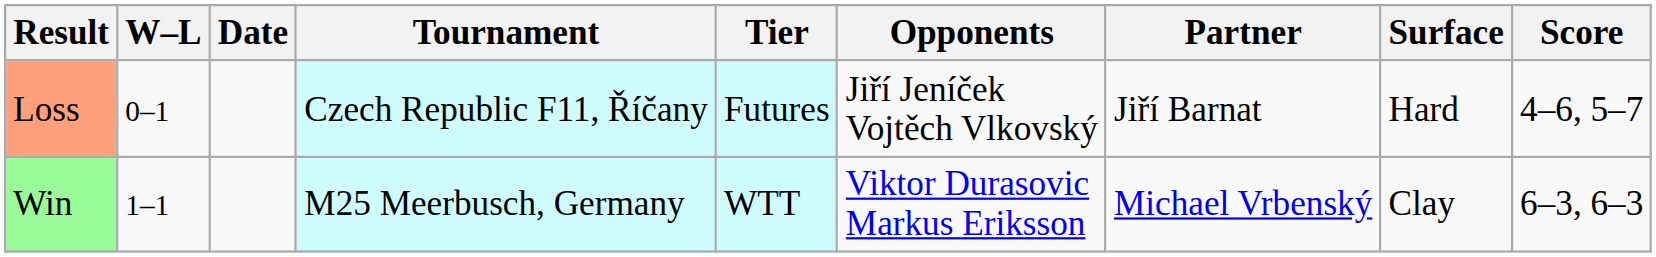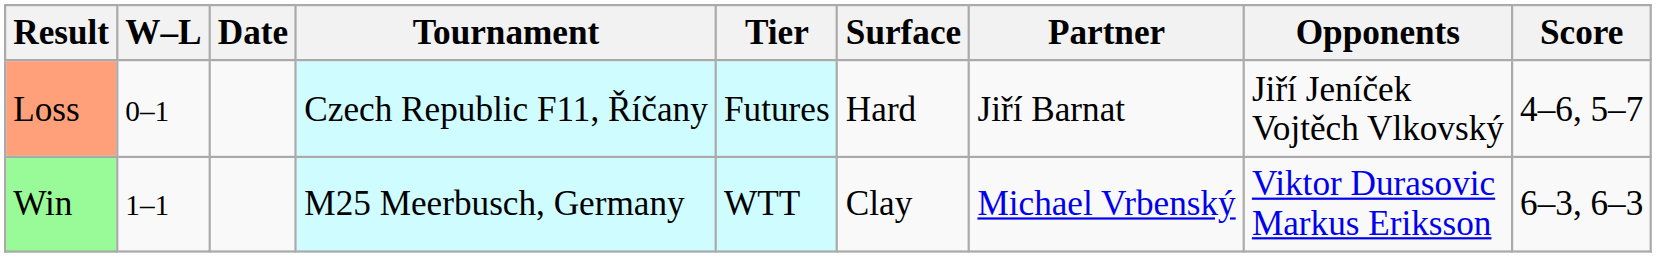columns swapped: Surface <-> Opponents
